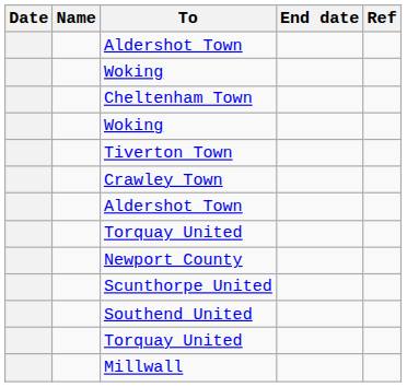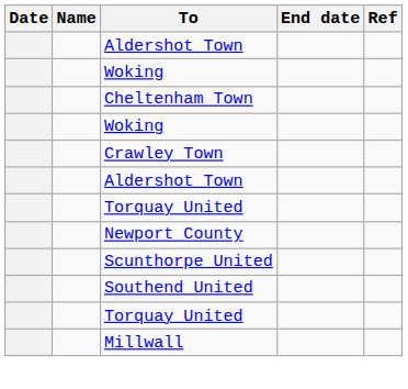- row: Tiverton Town
